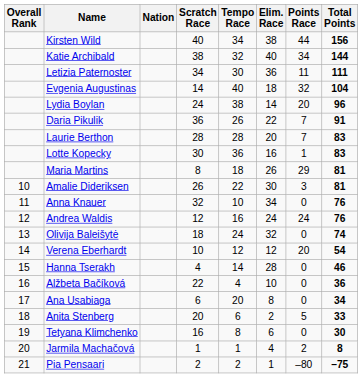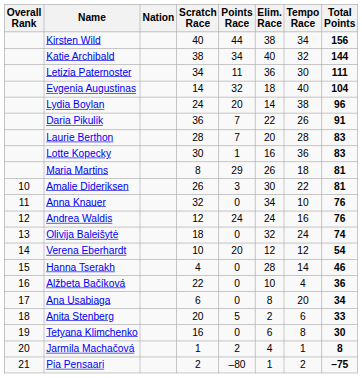columns swapped: Tempo Race <-> Points Race
